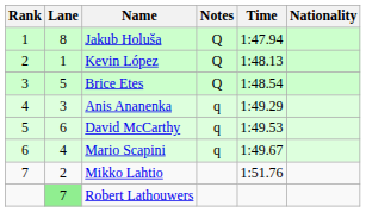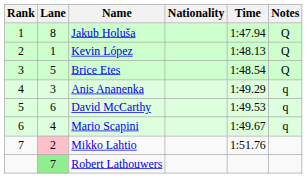columns swapped: Nationality <-> Notes
Mikko Lahtio | Lane: no background -> pink background
